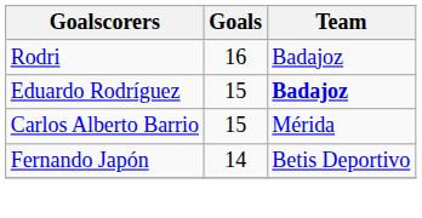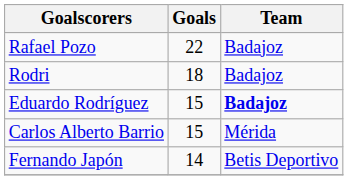+ row: Rafael Pozo | 22 | Badajoz
Rodri | Goals: 16 -> 18
